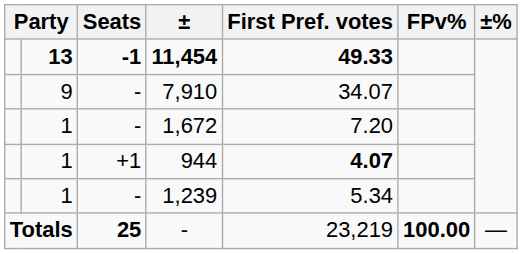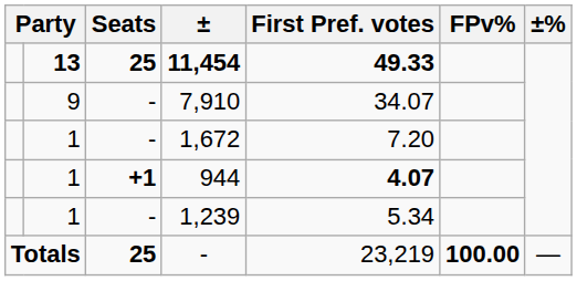11,454 | Seats: -1 -> 25
944 | Seats: normal -> bold
